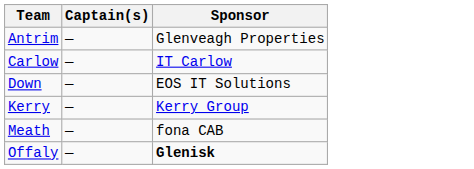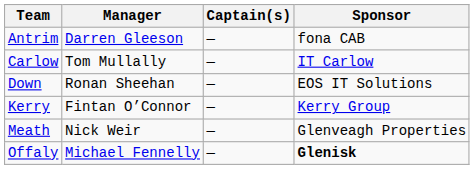+ column: Manager | Darren Gleeson | Tom Mullally | Ronan Sheehan | Fintan O’Connor | Nick Weir | Michael Fennelly
Antrim | Sponsor: Glenveagh Properties -> fona CAB
Meath | Sponsor: fona CAB -> Glenveagh Properties
